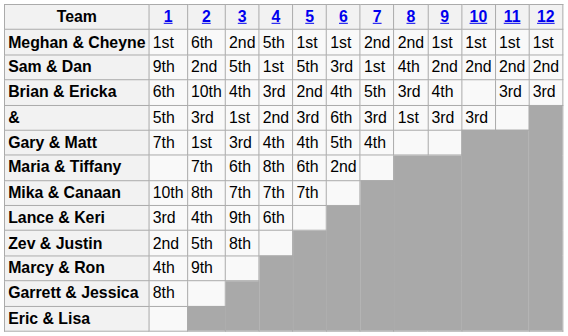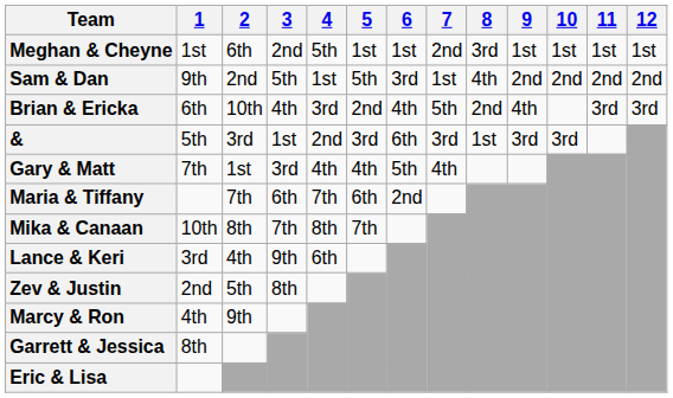Meghan & Cheyne | 8: 2nd -> 3rd
Brian & Ericka | 8: 3rd -> 2nd
Maria & Tiffany | 4: 8th -> 7th
Mika & Canaan | 4: 7th -> 8th
